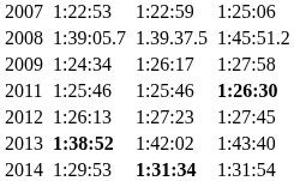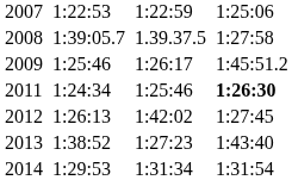2008 | column 7: 1:45:51.2 -> 1:27:58
2009 | column 3: 1:24:34 -> 1:25:46
2009 | column 7: 1:27:58 -> 1:45:51.2
2011 | column 3: 1:25:46 -> 1:24:34
2012 | column 5: 1:27:23 -> 1:42:02
2013 | column 3: bold -> normal
2013 | column 5: 1:42:02 -> 1:27:23
2014 | column 5: bold -> normal
